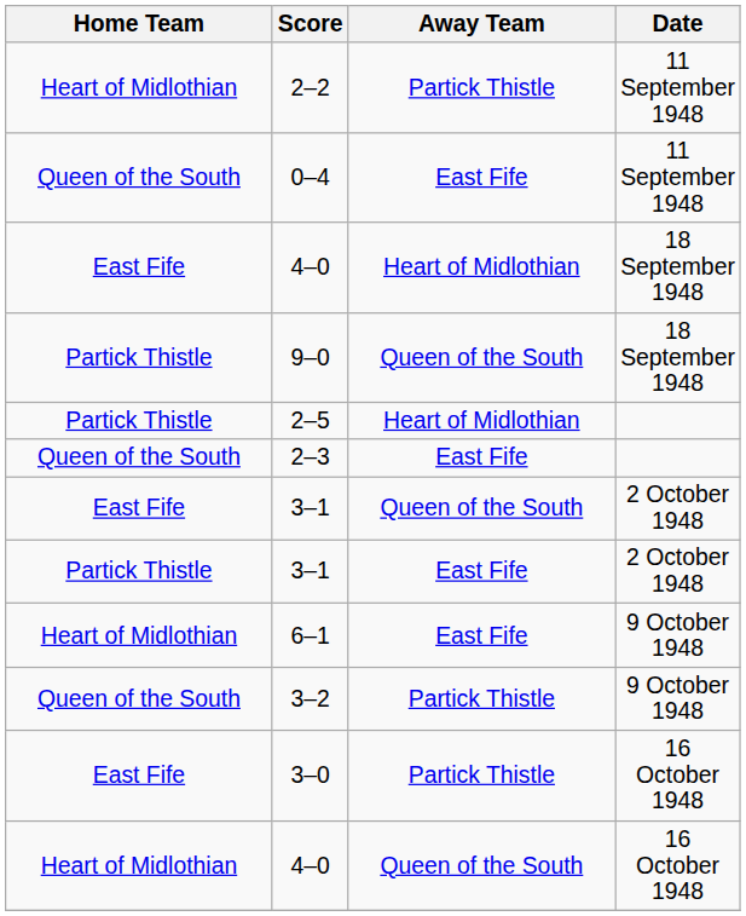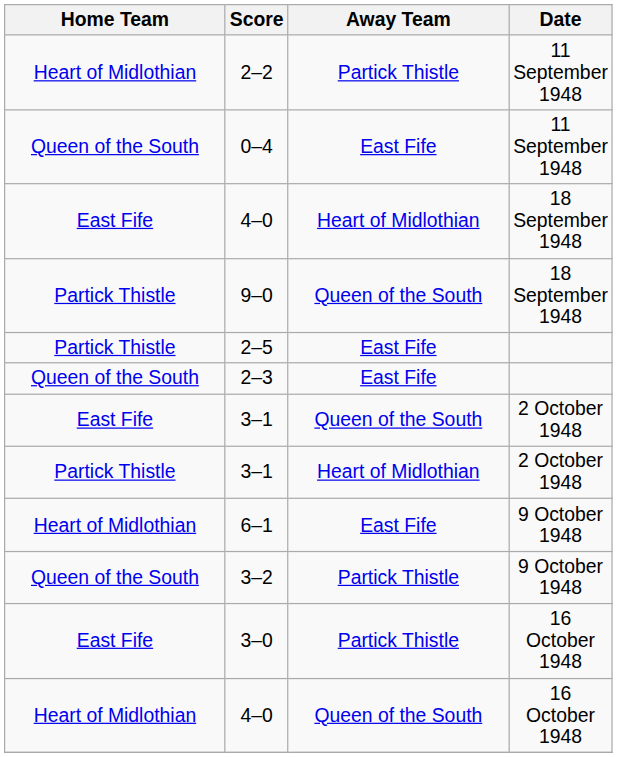2–5 | Away Team: Heart of Midlothian -> East Fife
Partick Thistle / 3–1 | Away Team: East Fife -> Heart of Midlothian
